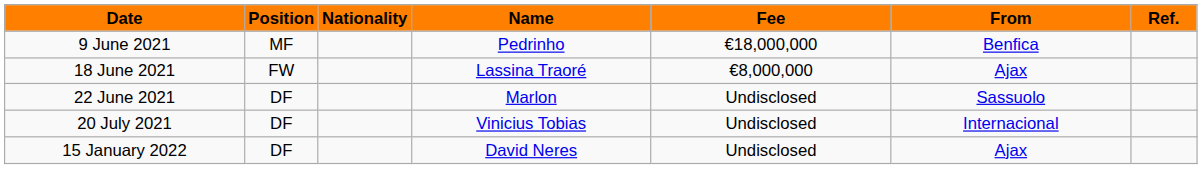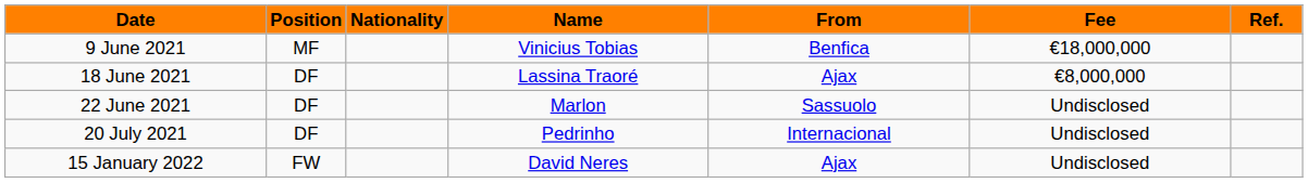columns swapped: From <-> Fee
9 June 2021 | Name: Pedrinho -> Vinicius Tobias
18 June 2021 | Position: FW -> DF
20 July 2021 | Name: Vinicius Tobias -> Pedrinho
15 January 2022 | Position: DF -> FW
